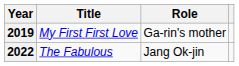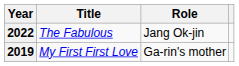rows swapped: 2019 <-> 2022
